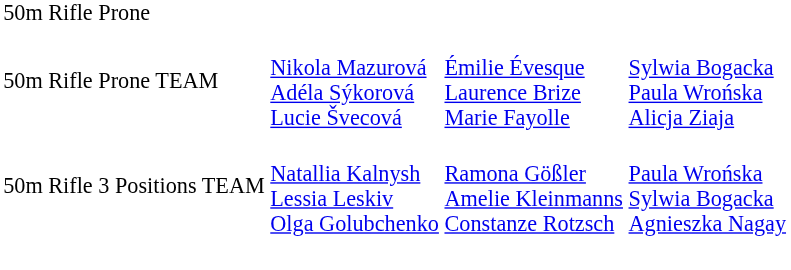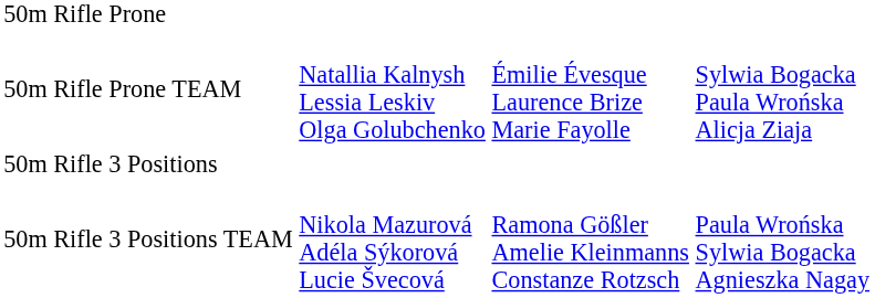50m Rifle Prone TEAM | column 2: Nikola Mazurová Adéla Sýkorová Lucie Švecová -> Natallia Kalnysh Lessia Leskiv Olga Golubchenko
+ row: 50m Rifle 3 Positions
50m Rifle 3 Positions TEAM | column 2: Natallia Kalnysh Lessia Leskiv Olga Golubchenko -> Nikola Mazurová Adéla Sýkorová Lucie Švecová
